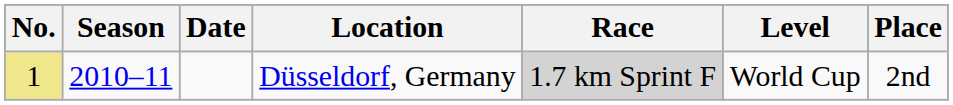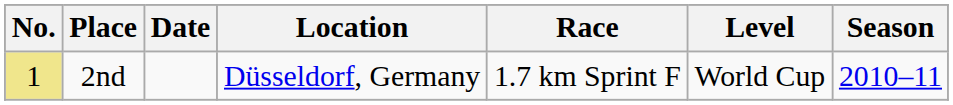columns swapped: Season <-> Place
Düsseldorf, Germany | Race: lightgrey background -> no background
